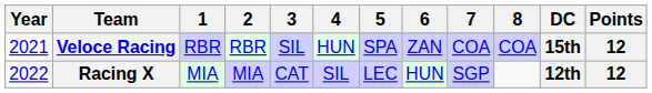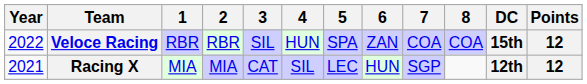Veloce Racing | Year: 2021 -> 2022
Racing X | Year: 2022 -> 2021
